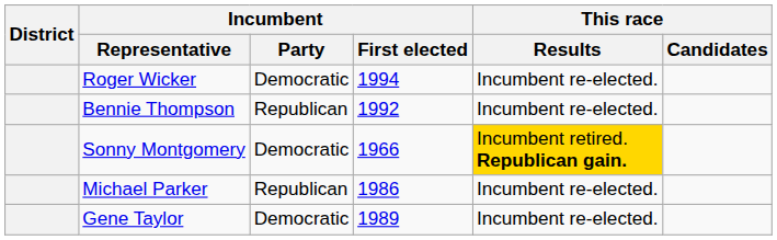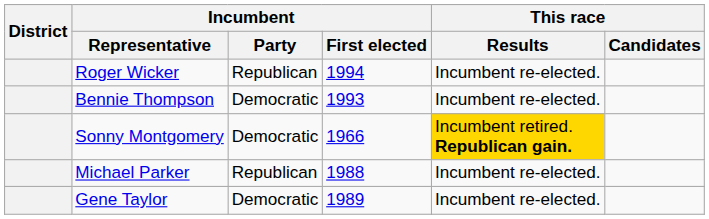Roger Wicker | Incumbent / Party: Democratic -> Republican
Bennie Thompson | Incumbent / Party: Republican -> Democratic
Bennie Thompson | Incumbent / First elected: 1992 -> 1993
Michael Parker | Incumbent / First elected: 1986 -> 1988
